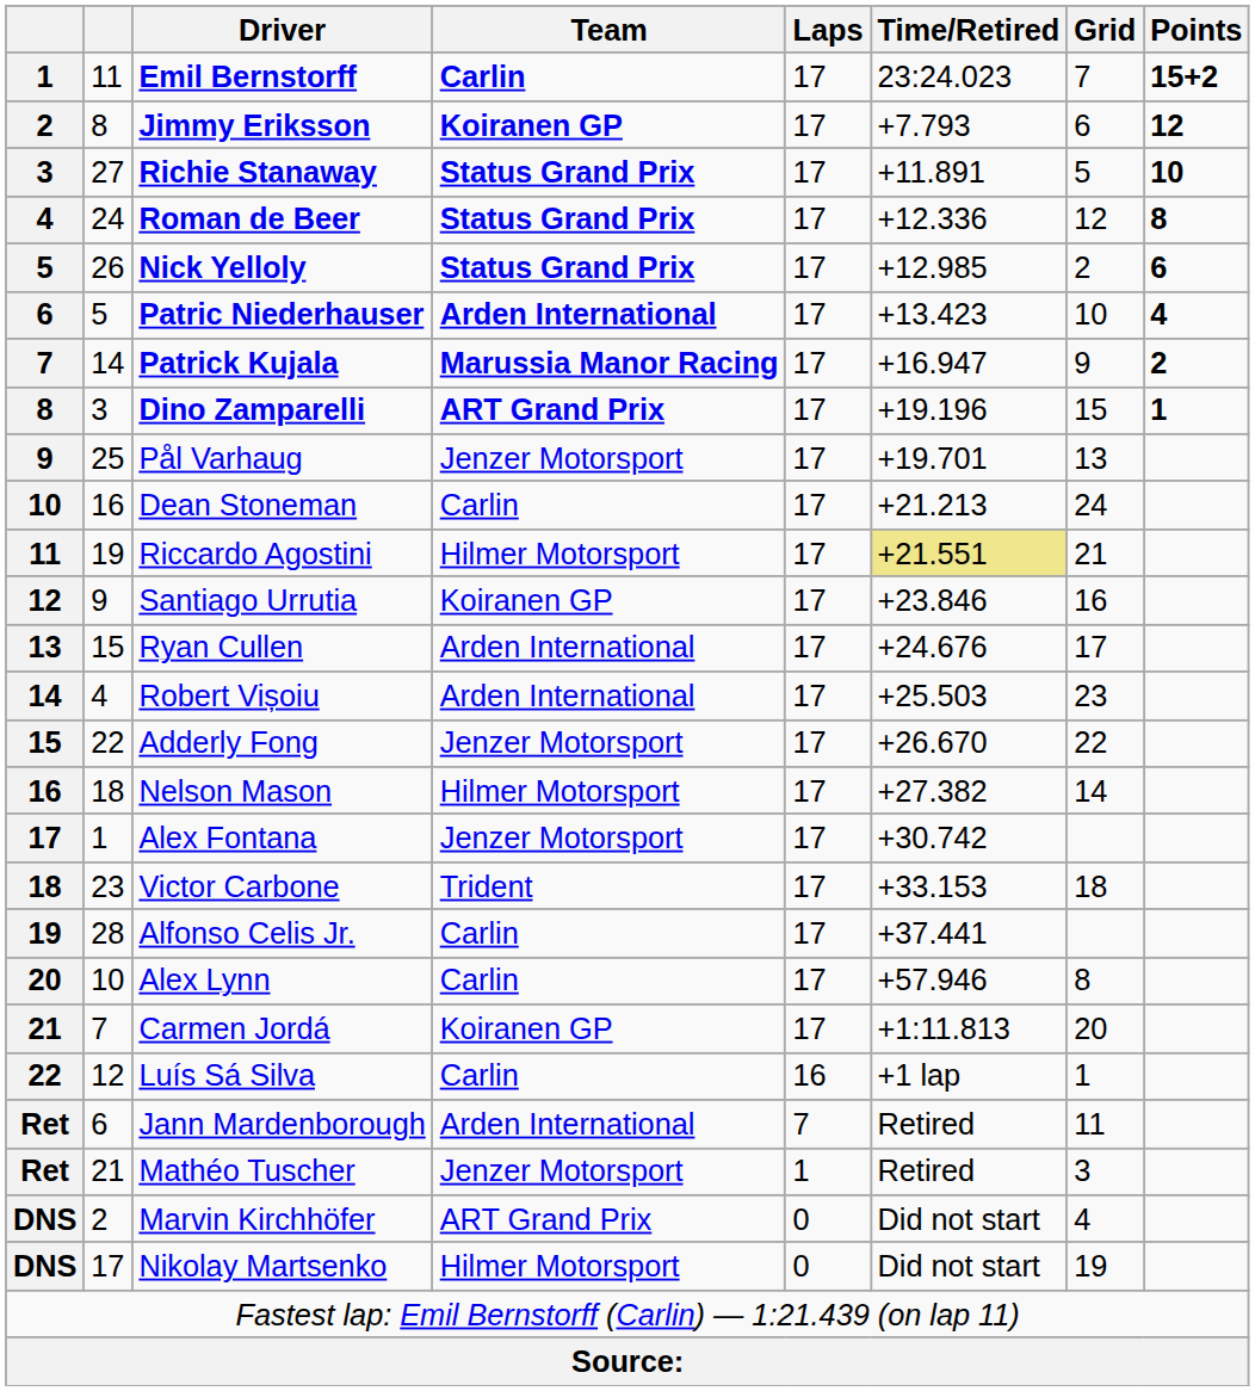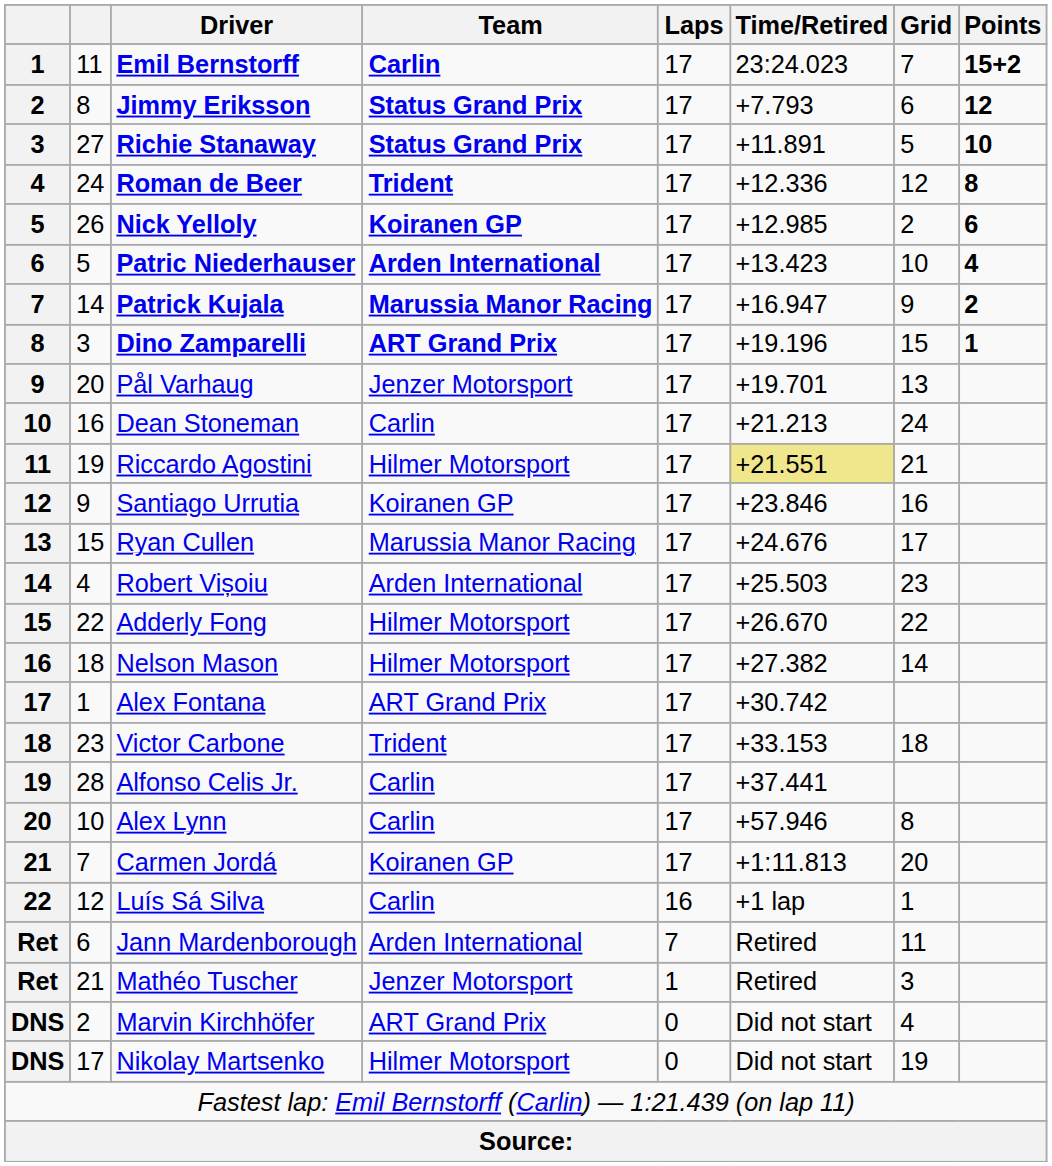Jimmy Eriksson | Team: Koiranen GP -> Status Grand Prix
Roman de Beer | Team: Status Grand Prix -> Trident
Nick Yelloly | Team: Status Grand Prix -> Koiranen GP
Pål Varhaug | column 2: 25 -> 20
Ryan Cullen | Team: Arden International -> Marussia Manor Racing
Adderly Fong | Team: Jenzer Motorsport -> Hilmer Motorsport
Alex Fontana | Team: Jenzer Motorsport -> ART Grand Prix
